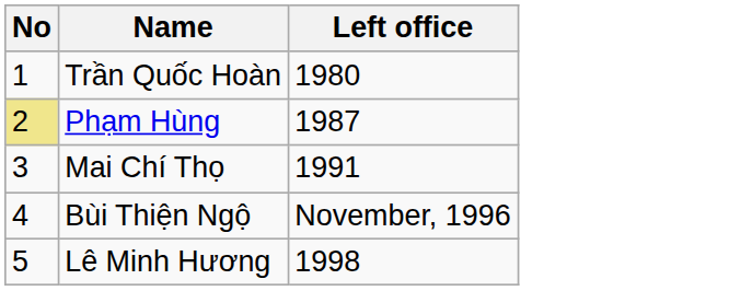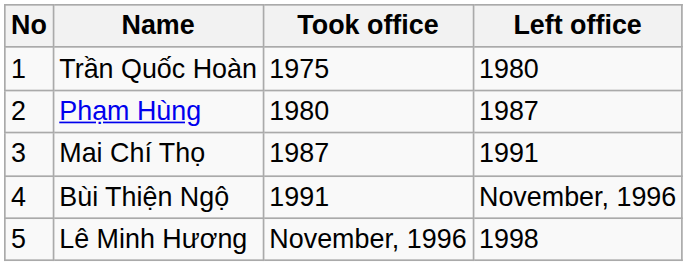+ column: Took office | 1975 | 1980 | 1987 | 1991 | November, 1996
Phạm Hùng | No: khaki background -> no background
